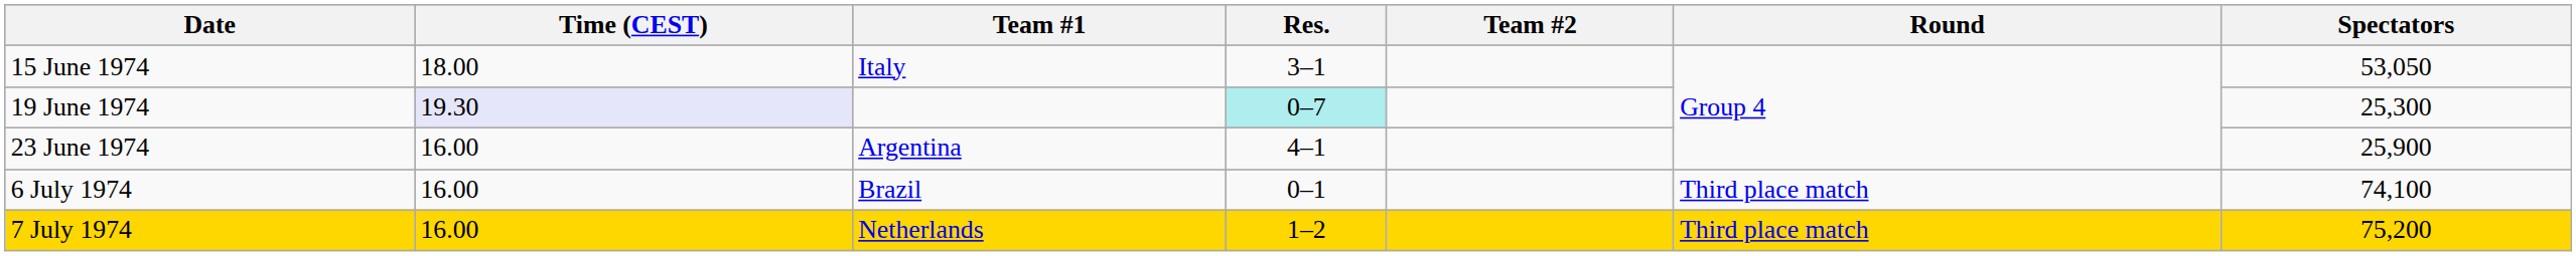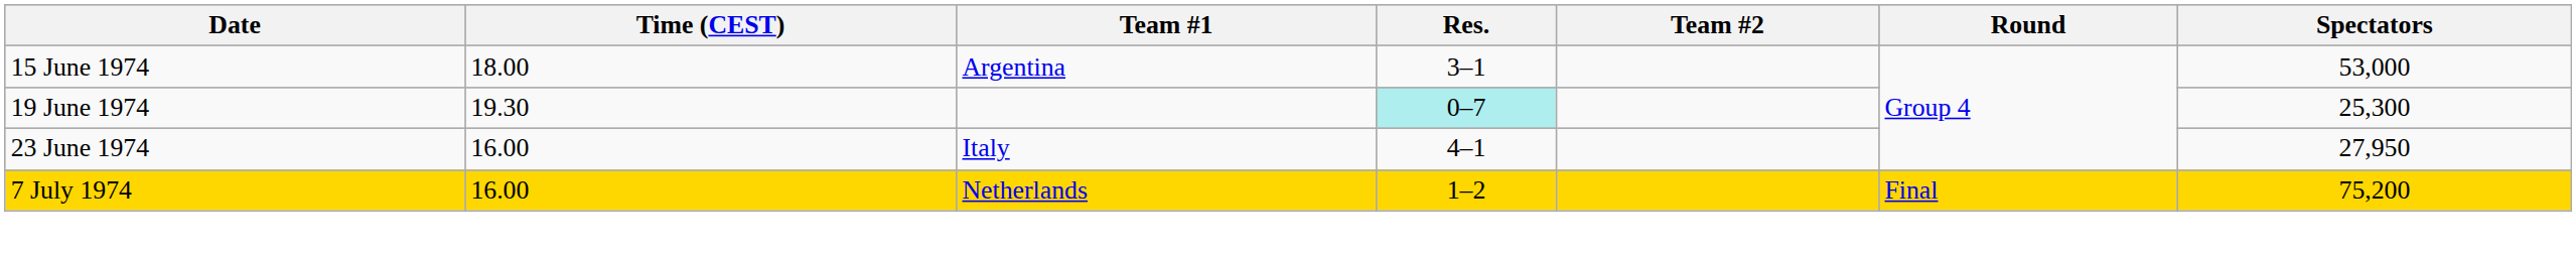15 June 1974 | Team #1: Italy -> Argentina
15 June 1974 | Spectators: 53,050 -> 53,000
19 June 1974 | Time (CEST): lavender background -> no background
23 June 1974 | Team #1: Argentina -> Italy
23 June 1974 | Spectators: 25,900 -> 27,950
- row: 6 July 1974 | 16.00 | Brazil | 0–1 | Third place match | 74,100
7 July 1974 | Round: Third place match -> Final
